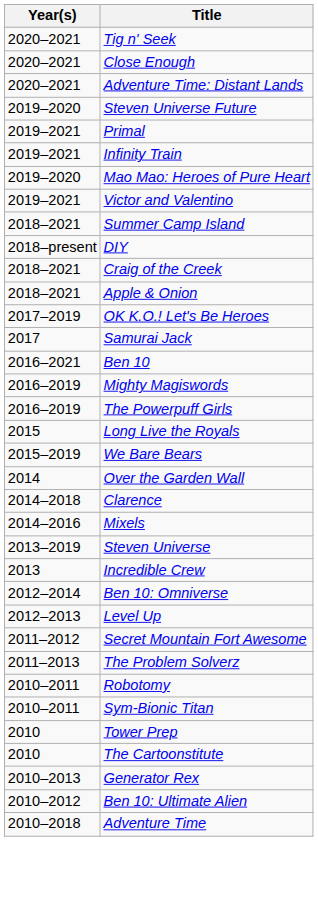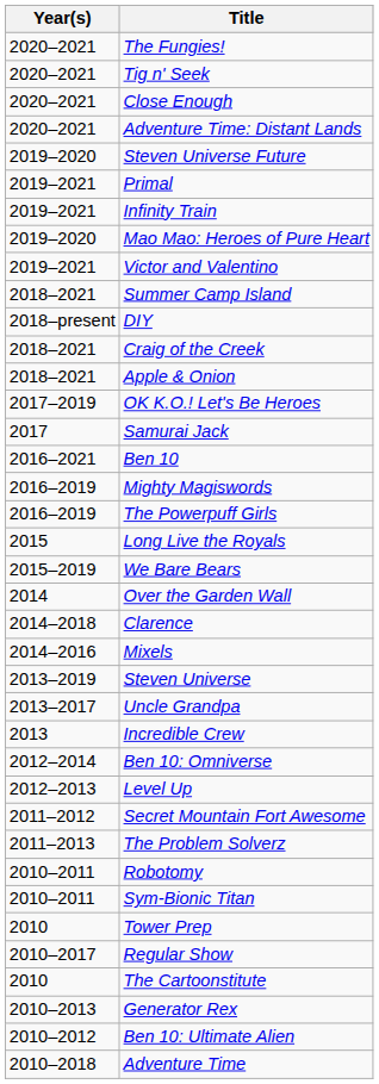+ row: 2020–2021 | The Fungies!
+ row: 2013–2017 | Uncle Grandpa
+ row: 2010–2017 | Regular Show
